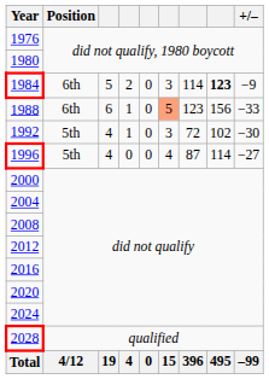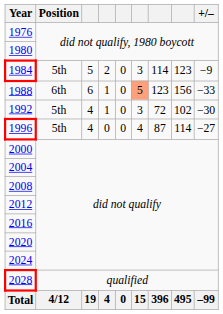1984 | Position: 6th -> 5th
1984 | column 8: bold -> normal
